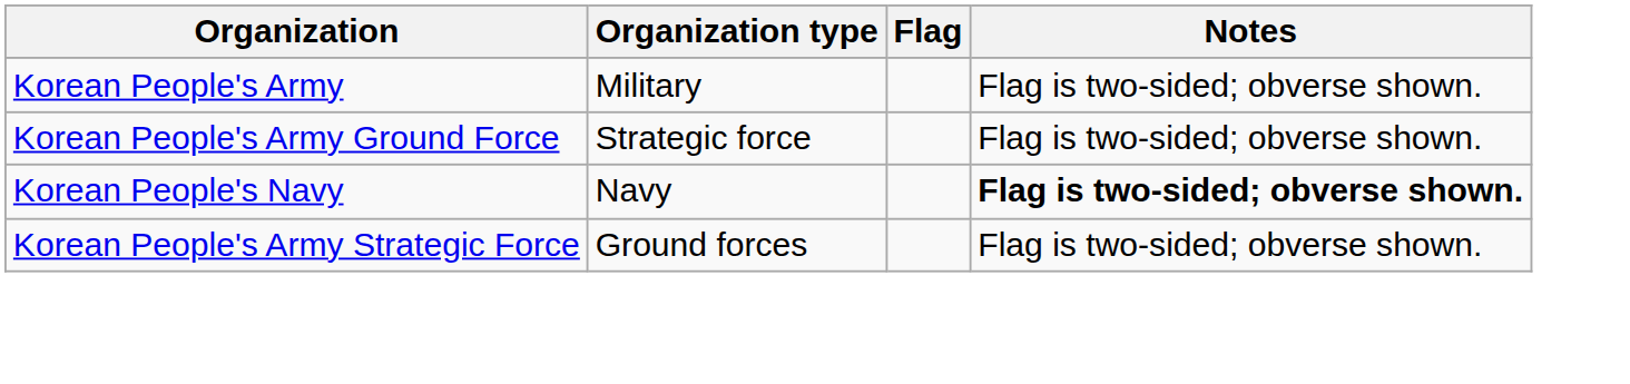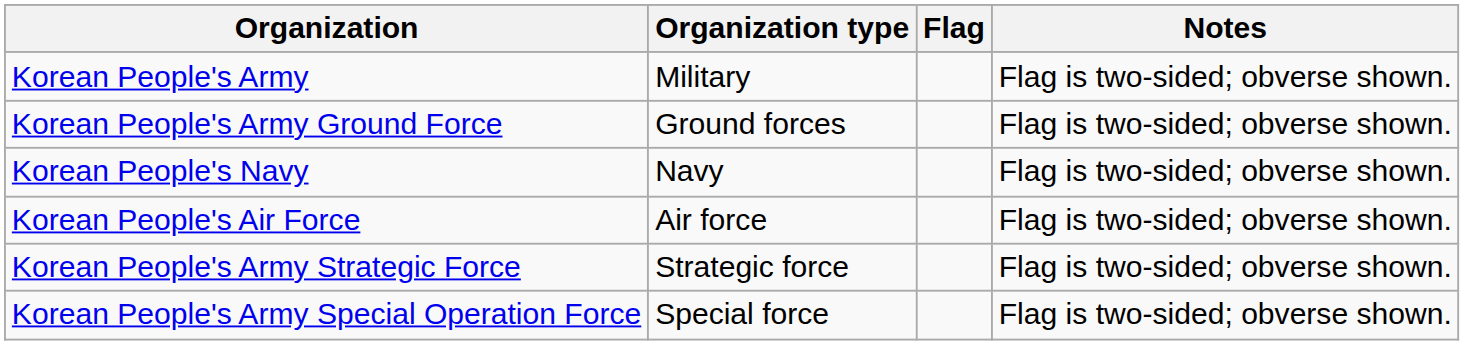Korean People's Army Ground Force | Organization type: Strategic force -> Ground forces
Korean People's Navy | Notes: bold -> normal
+ row: Korean People's Air Force | Air force | Flag is two-sided; obverse shown.
Korean People's Army Strategic Force | Organization type: Ground forces -> Strategic force
+ row: Korean People's Army Special Operation Force | Special force | Flag is two-sided; obverse shown.
